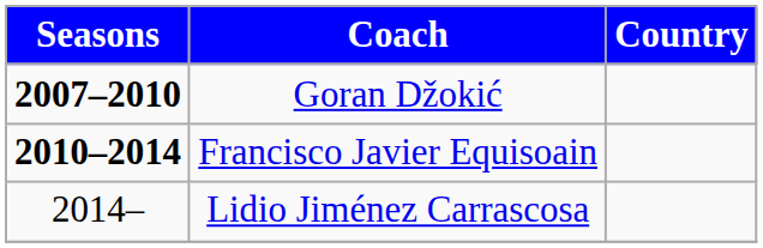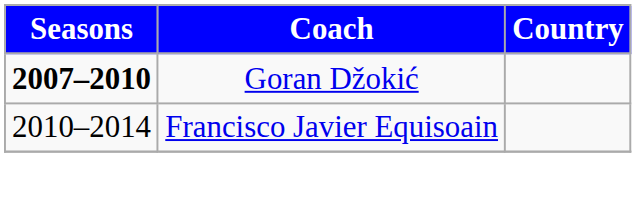Francisco Javier Equisoain | Seasons: bold -> normal
- row: 2014– | Lidio Jiménez Carrascosa
